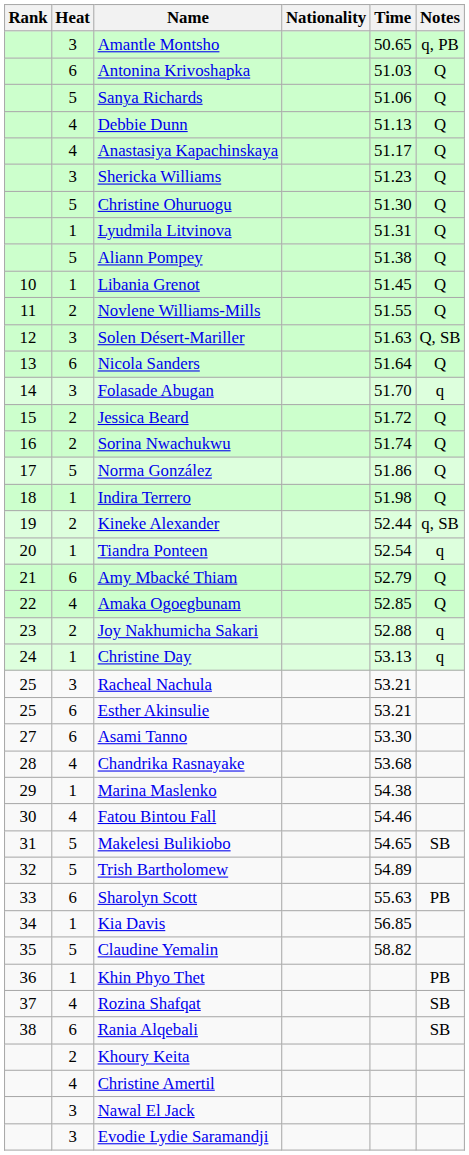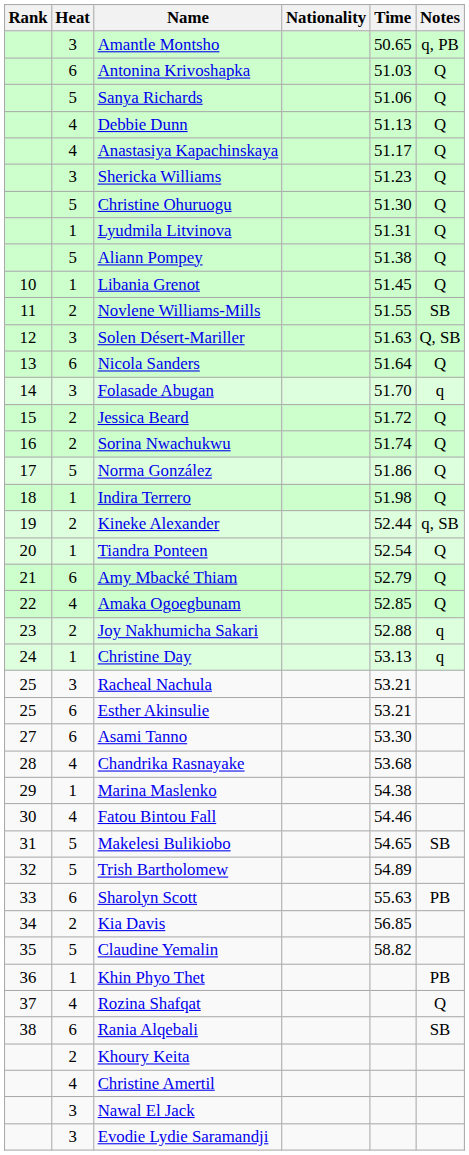Novlene Williams-Mills | Notes: Q -> SB
Tiandra Ponteen | Notes: q -> Q
Kia Davis | Heat: 1 -> 2
Rozina Shafqat | Notes: SB -> Q
